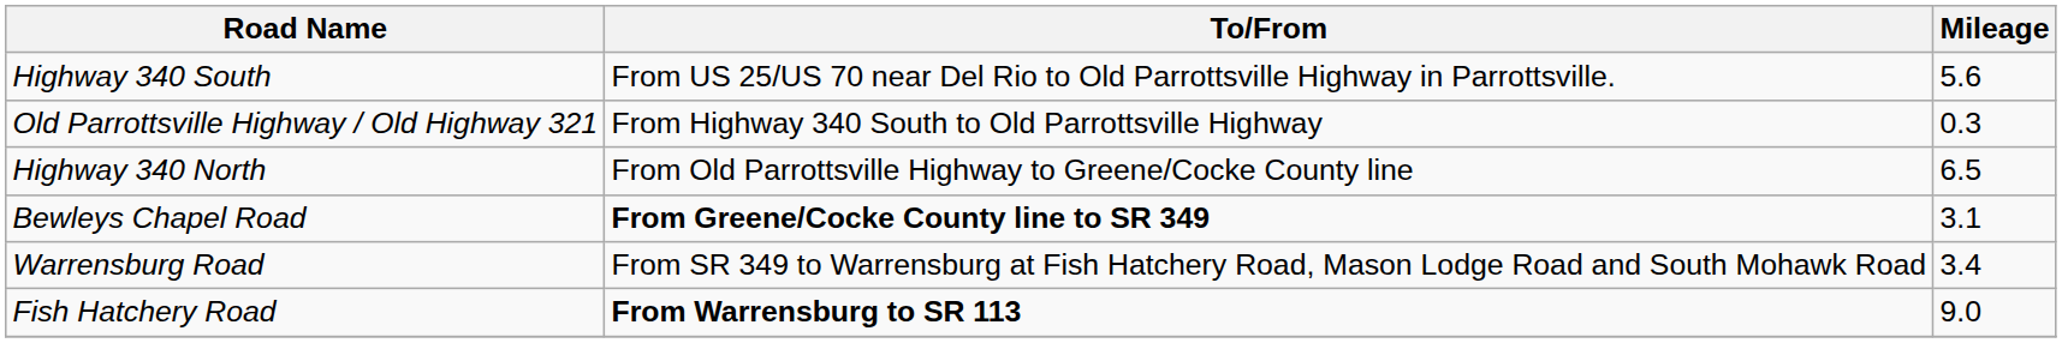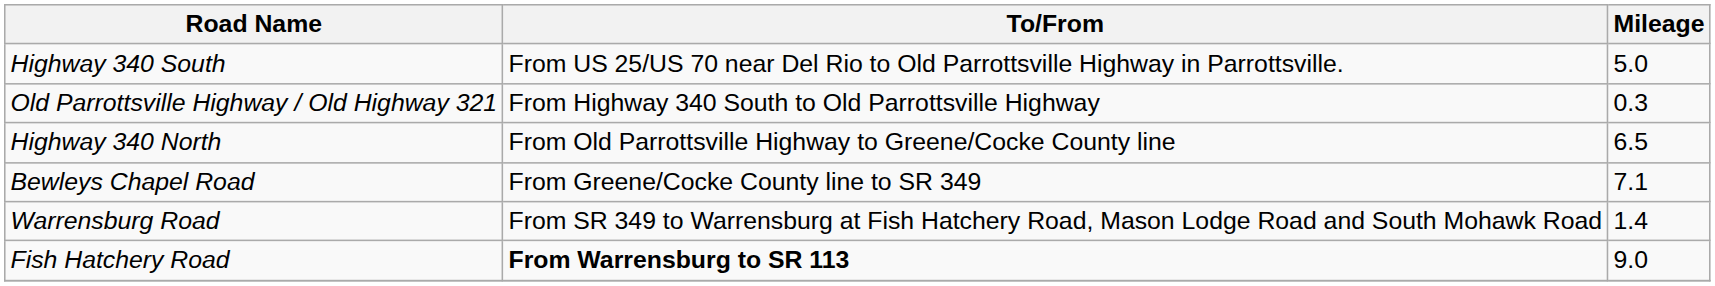Highway 340 South | Mileage: 5.6 -> 5.0
Bewleys Chapel Road | To/From: bold -> normal
Bewleys Chapel Road | Mileage: 3.1 -> 7.1
Warrensburg Road | Mileage: 3.4 -> 1.4
